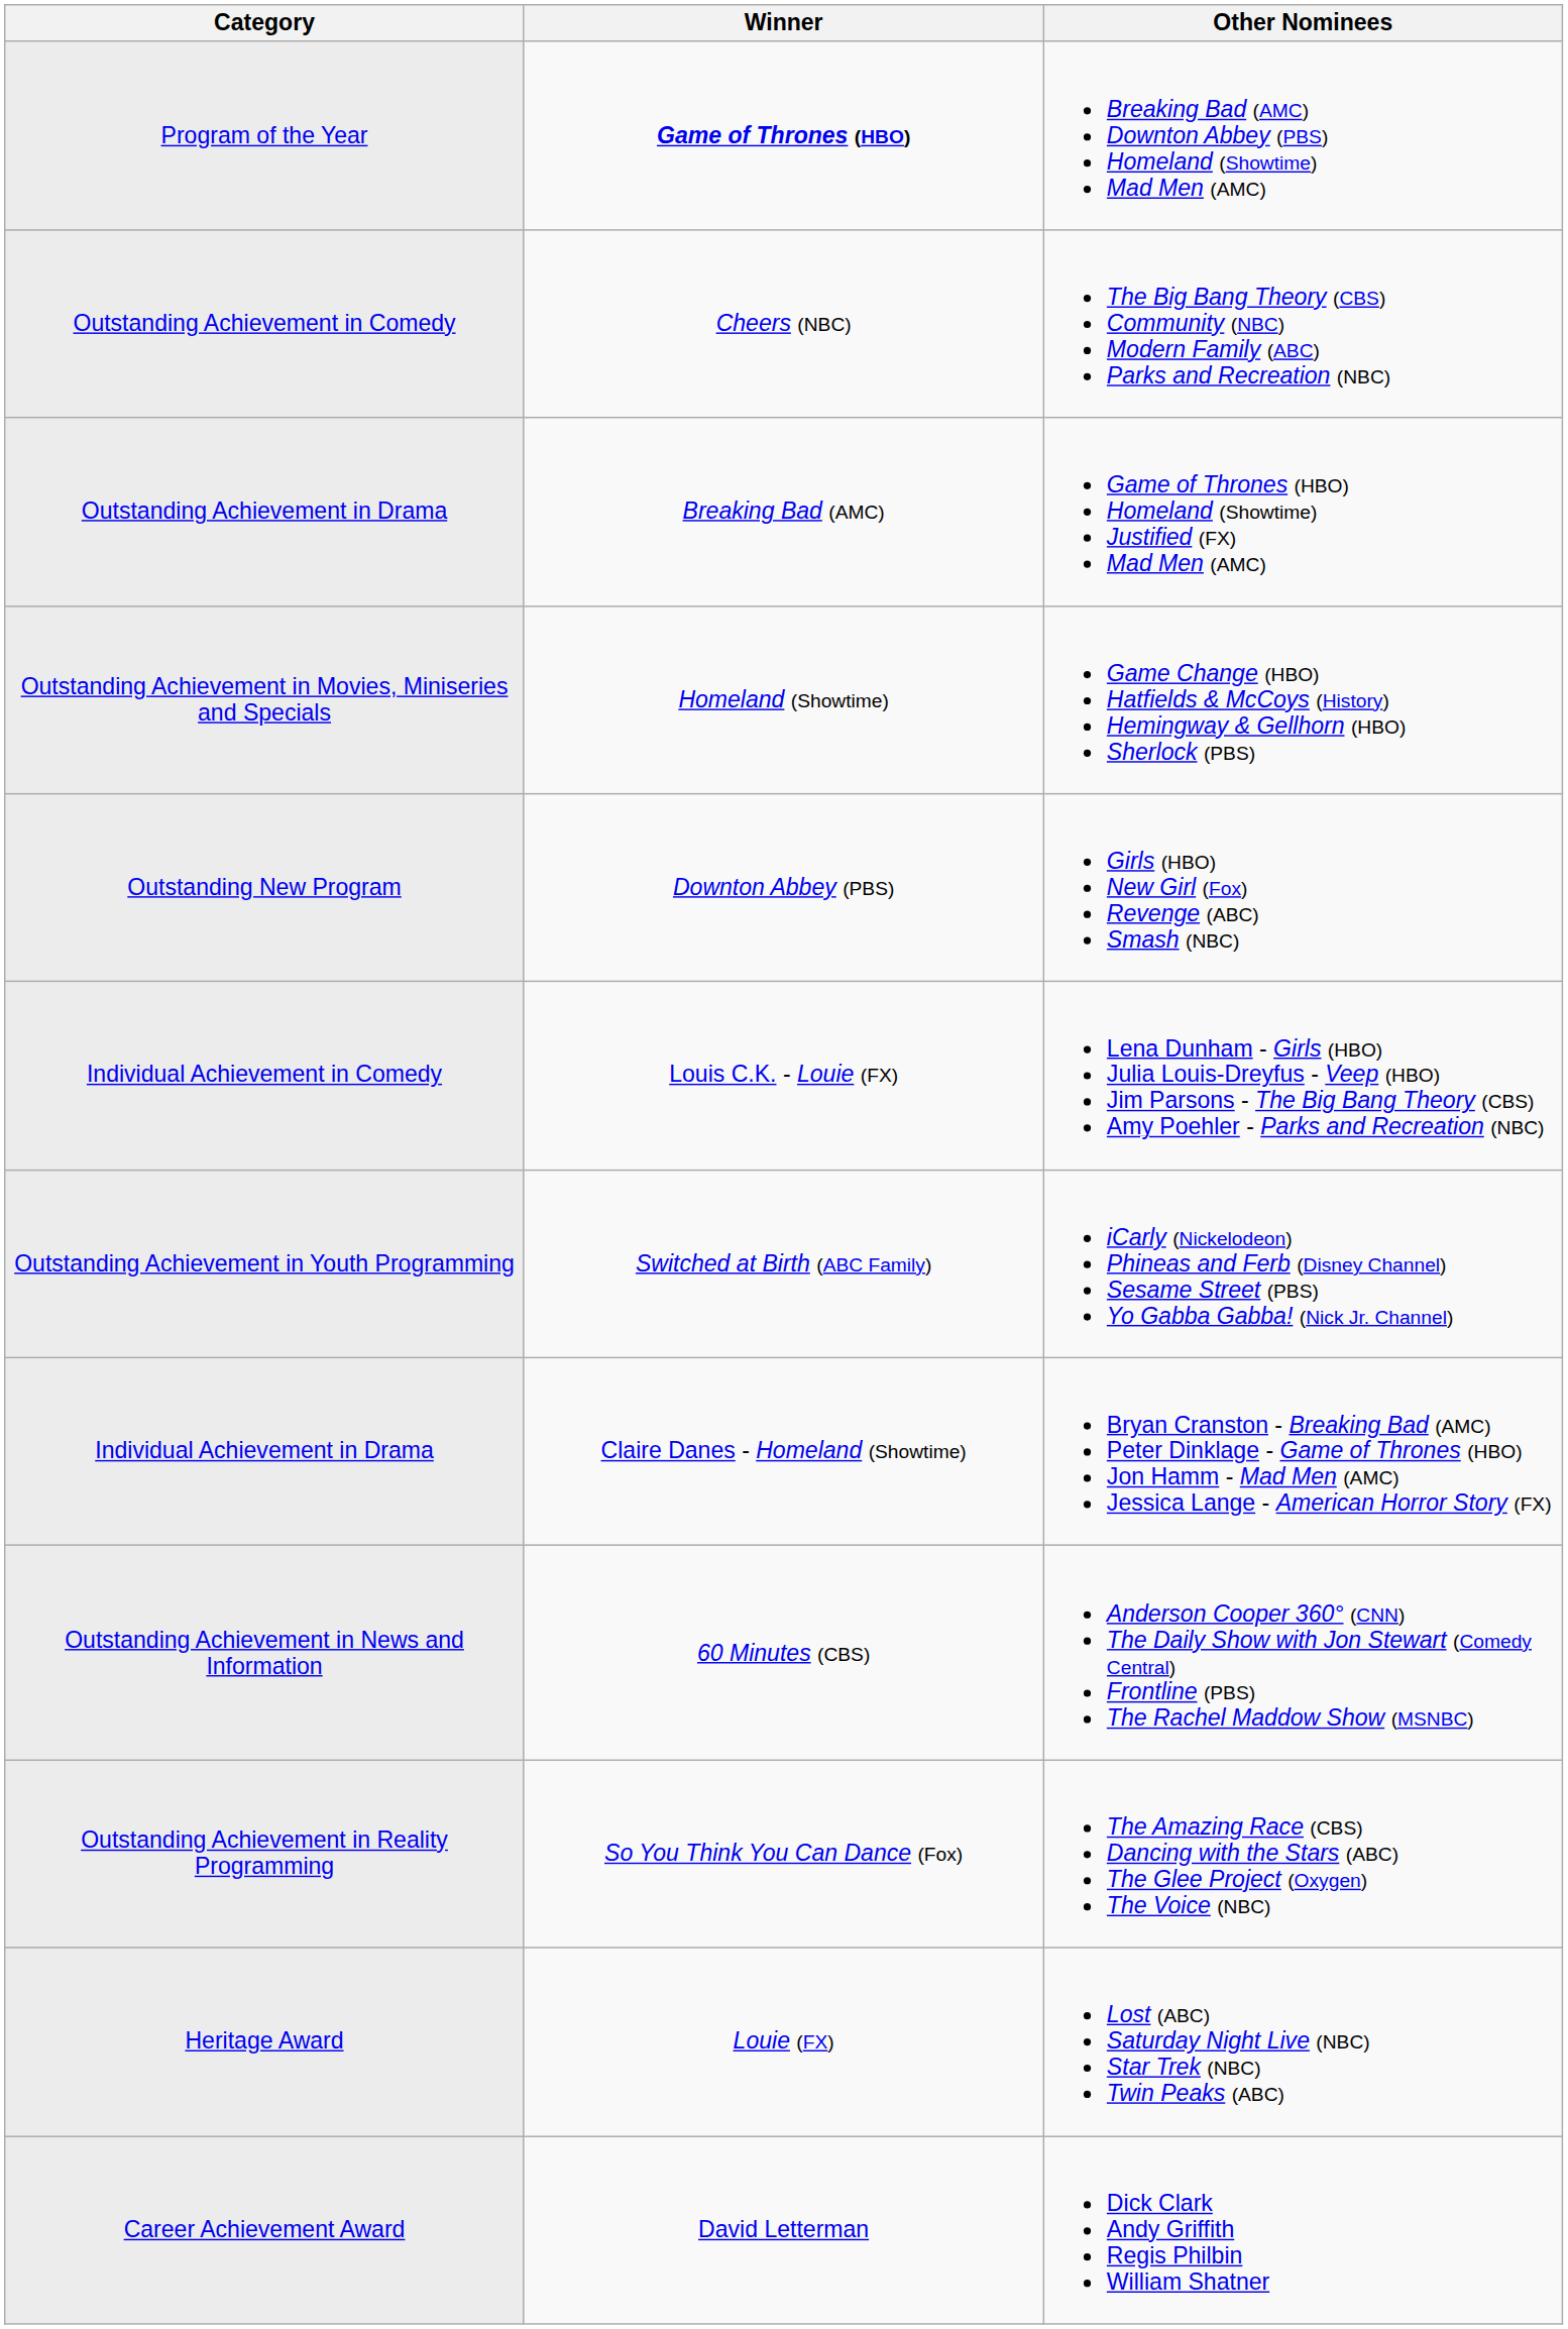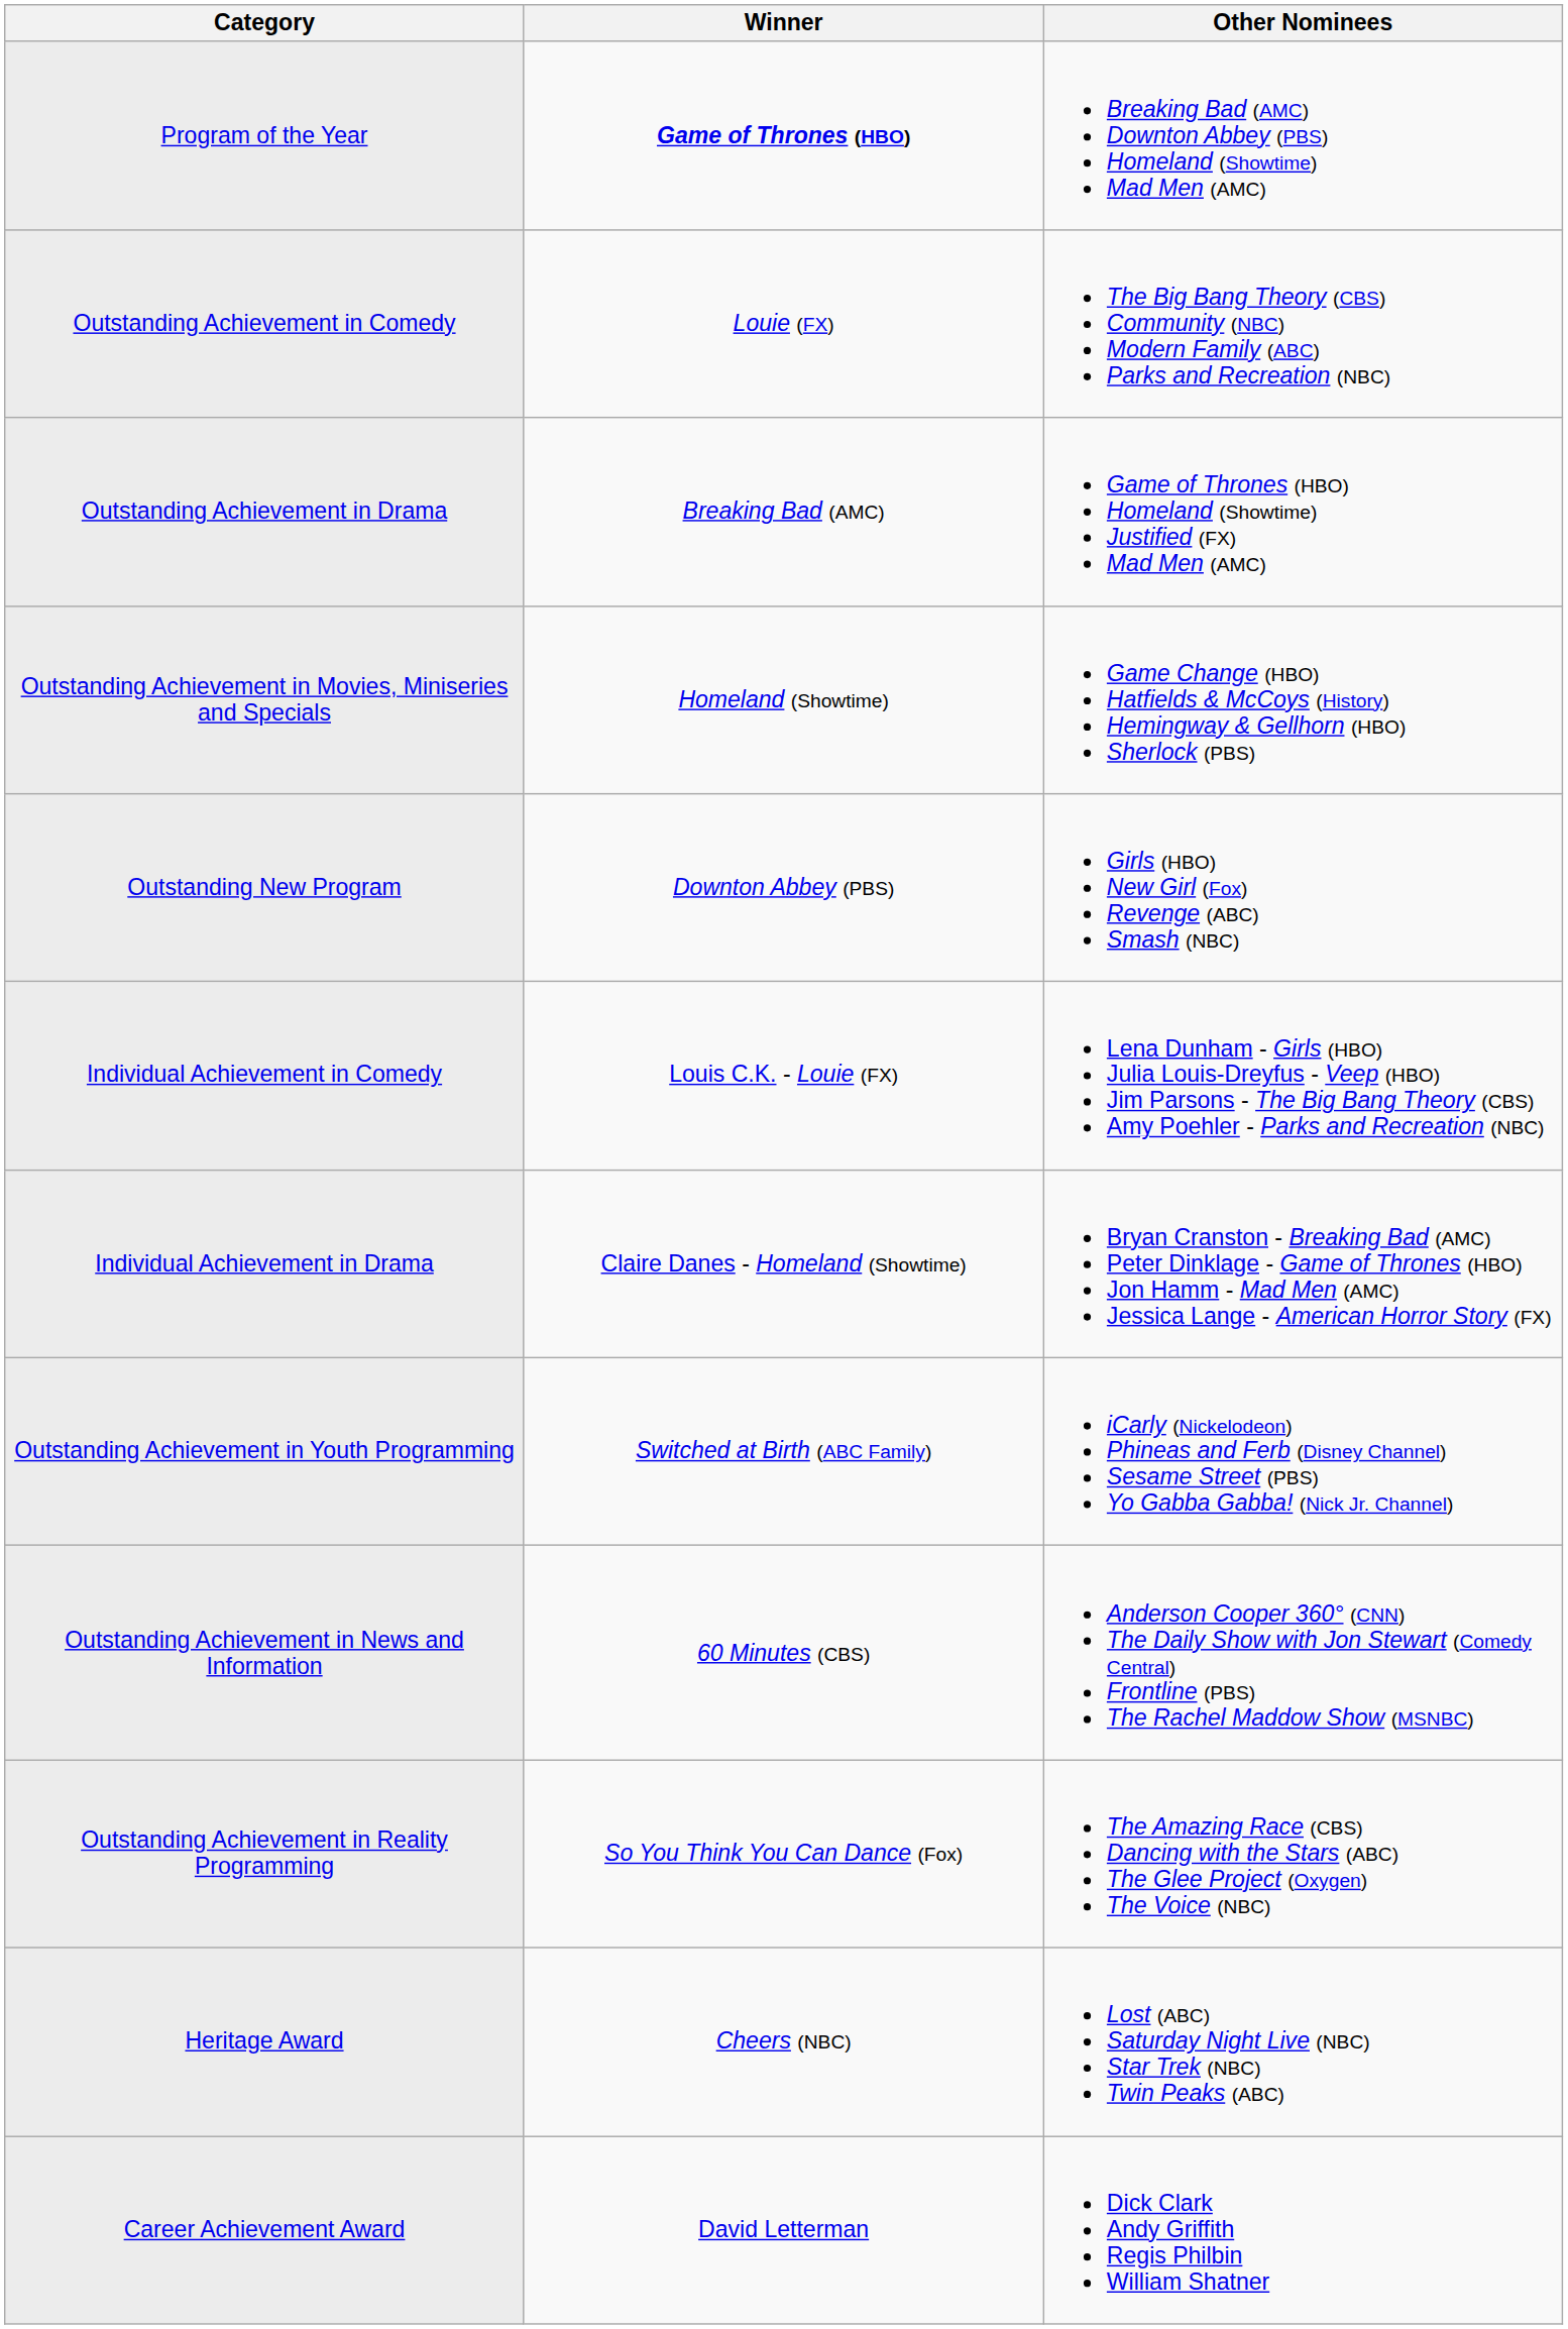Outstanding Achievement in Comedy | Winner: Cheers (NBC) -> Louie (FX)
rows swapped: Individual Achievement in Drama <-> Outstanding Achievement in Youth Programming
Heritage Award | Winner: Louie (FX) -> Cheers (NBC)
